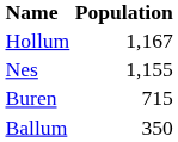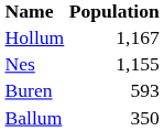Buren | Population: 715 -> 593
